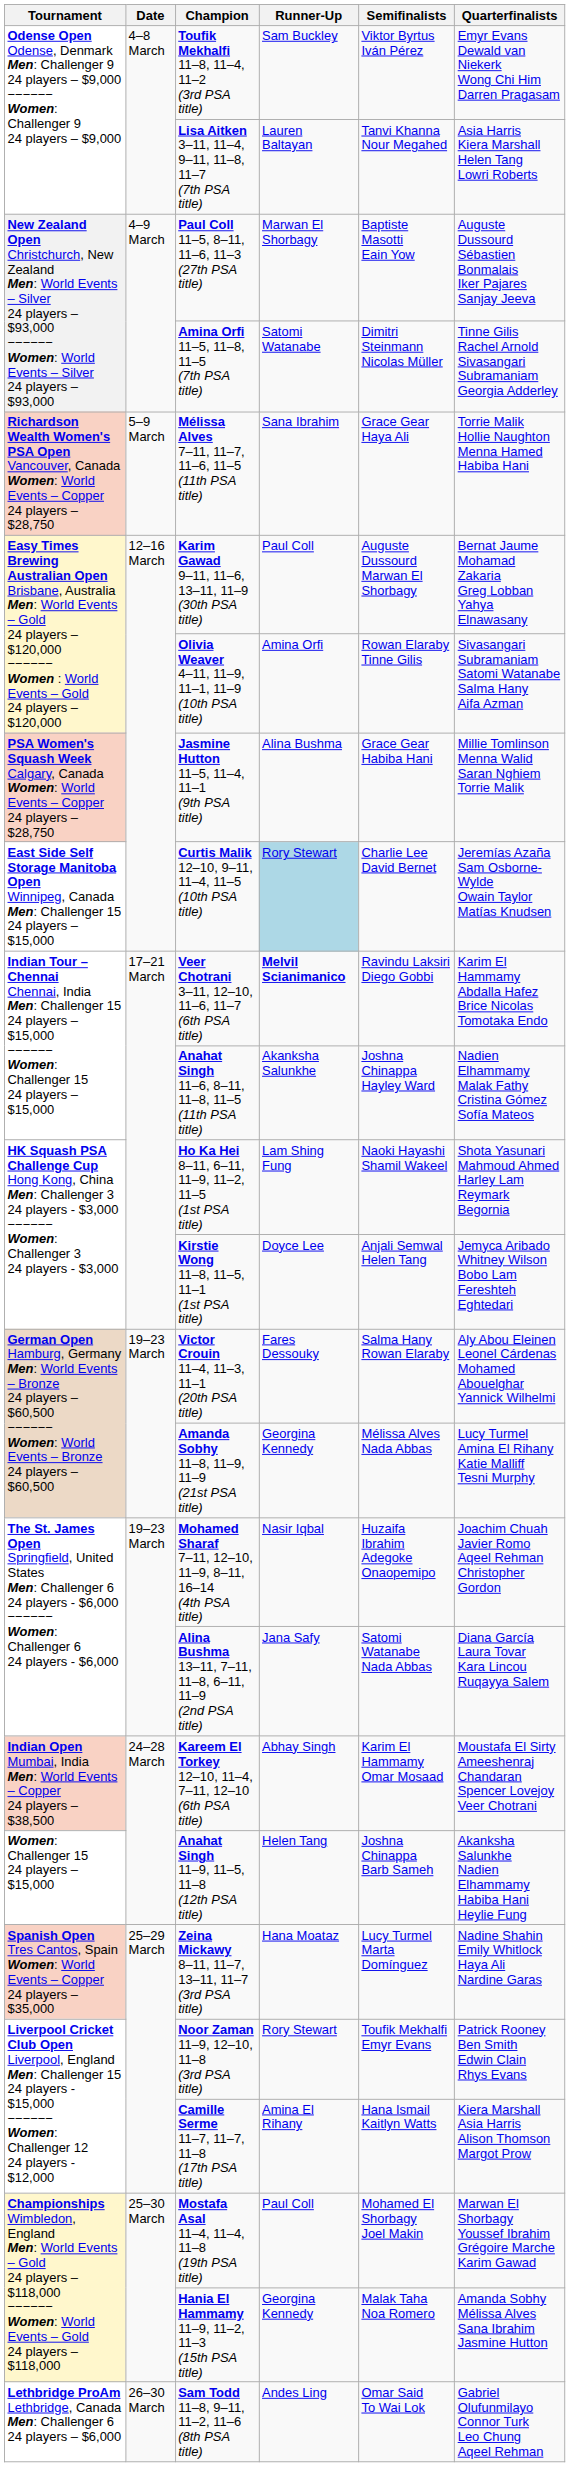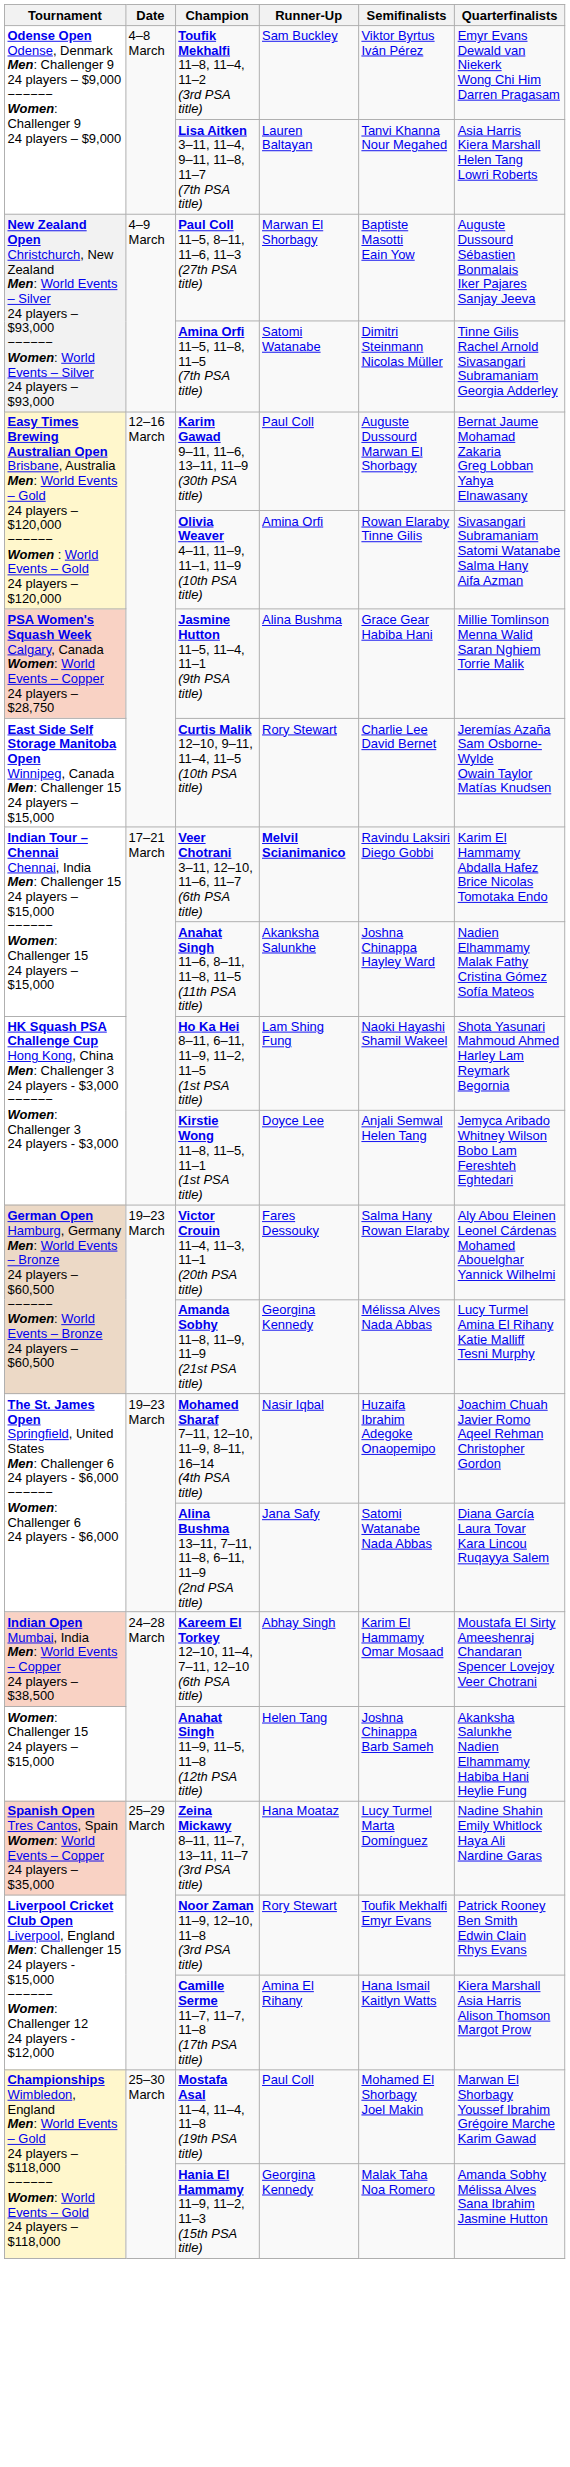- row: Richardson Wealth Women's PSA Open Vancouver, Canada Women: World Events – Copper 24 players – $28,750 | 5–9 March | Mélissa Alves 7–11, 11–7, 11–6, 11–5 (11th PSA title) | Sana Ibrahim | Grace Gear Haya Ali | Torrie Malik Hollie Naughton Menna Hamed Habiba Hani
Curtis Malik 12–10, 9–11, 11–4, 11–5 (10th PSA title) | Runner-Up: lightblue background -> no background
- row: Lethbridge ProAm Lethbridge, Canada Men: Challenger 6 24 players – $6,000 | 26–30 March | Sam Todd 11–8, 9–11, 11–2, 11–6 (8th PSA title) | Andes Ling | Omar Said To Wai Lok | Gabriel Olufunmilayo Connor Turk Leo Chung Aqeel Rehman
